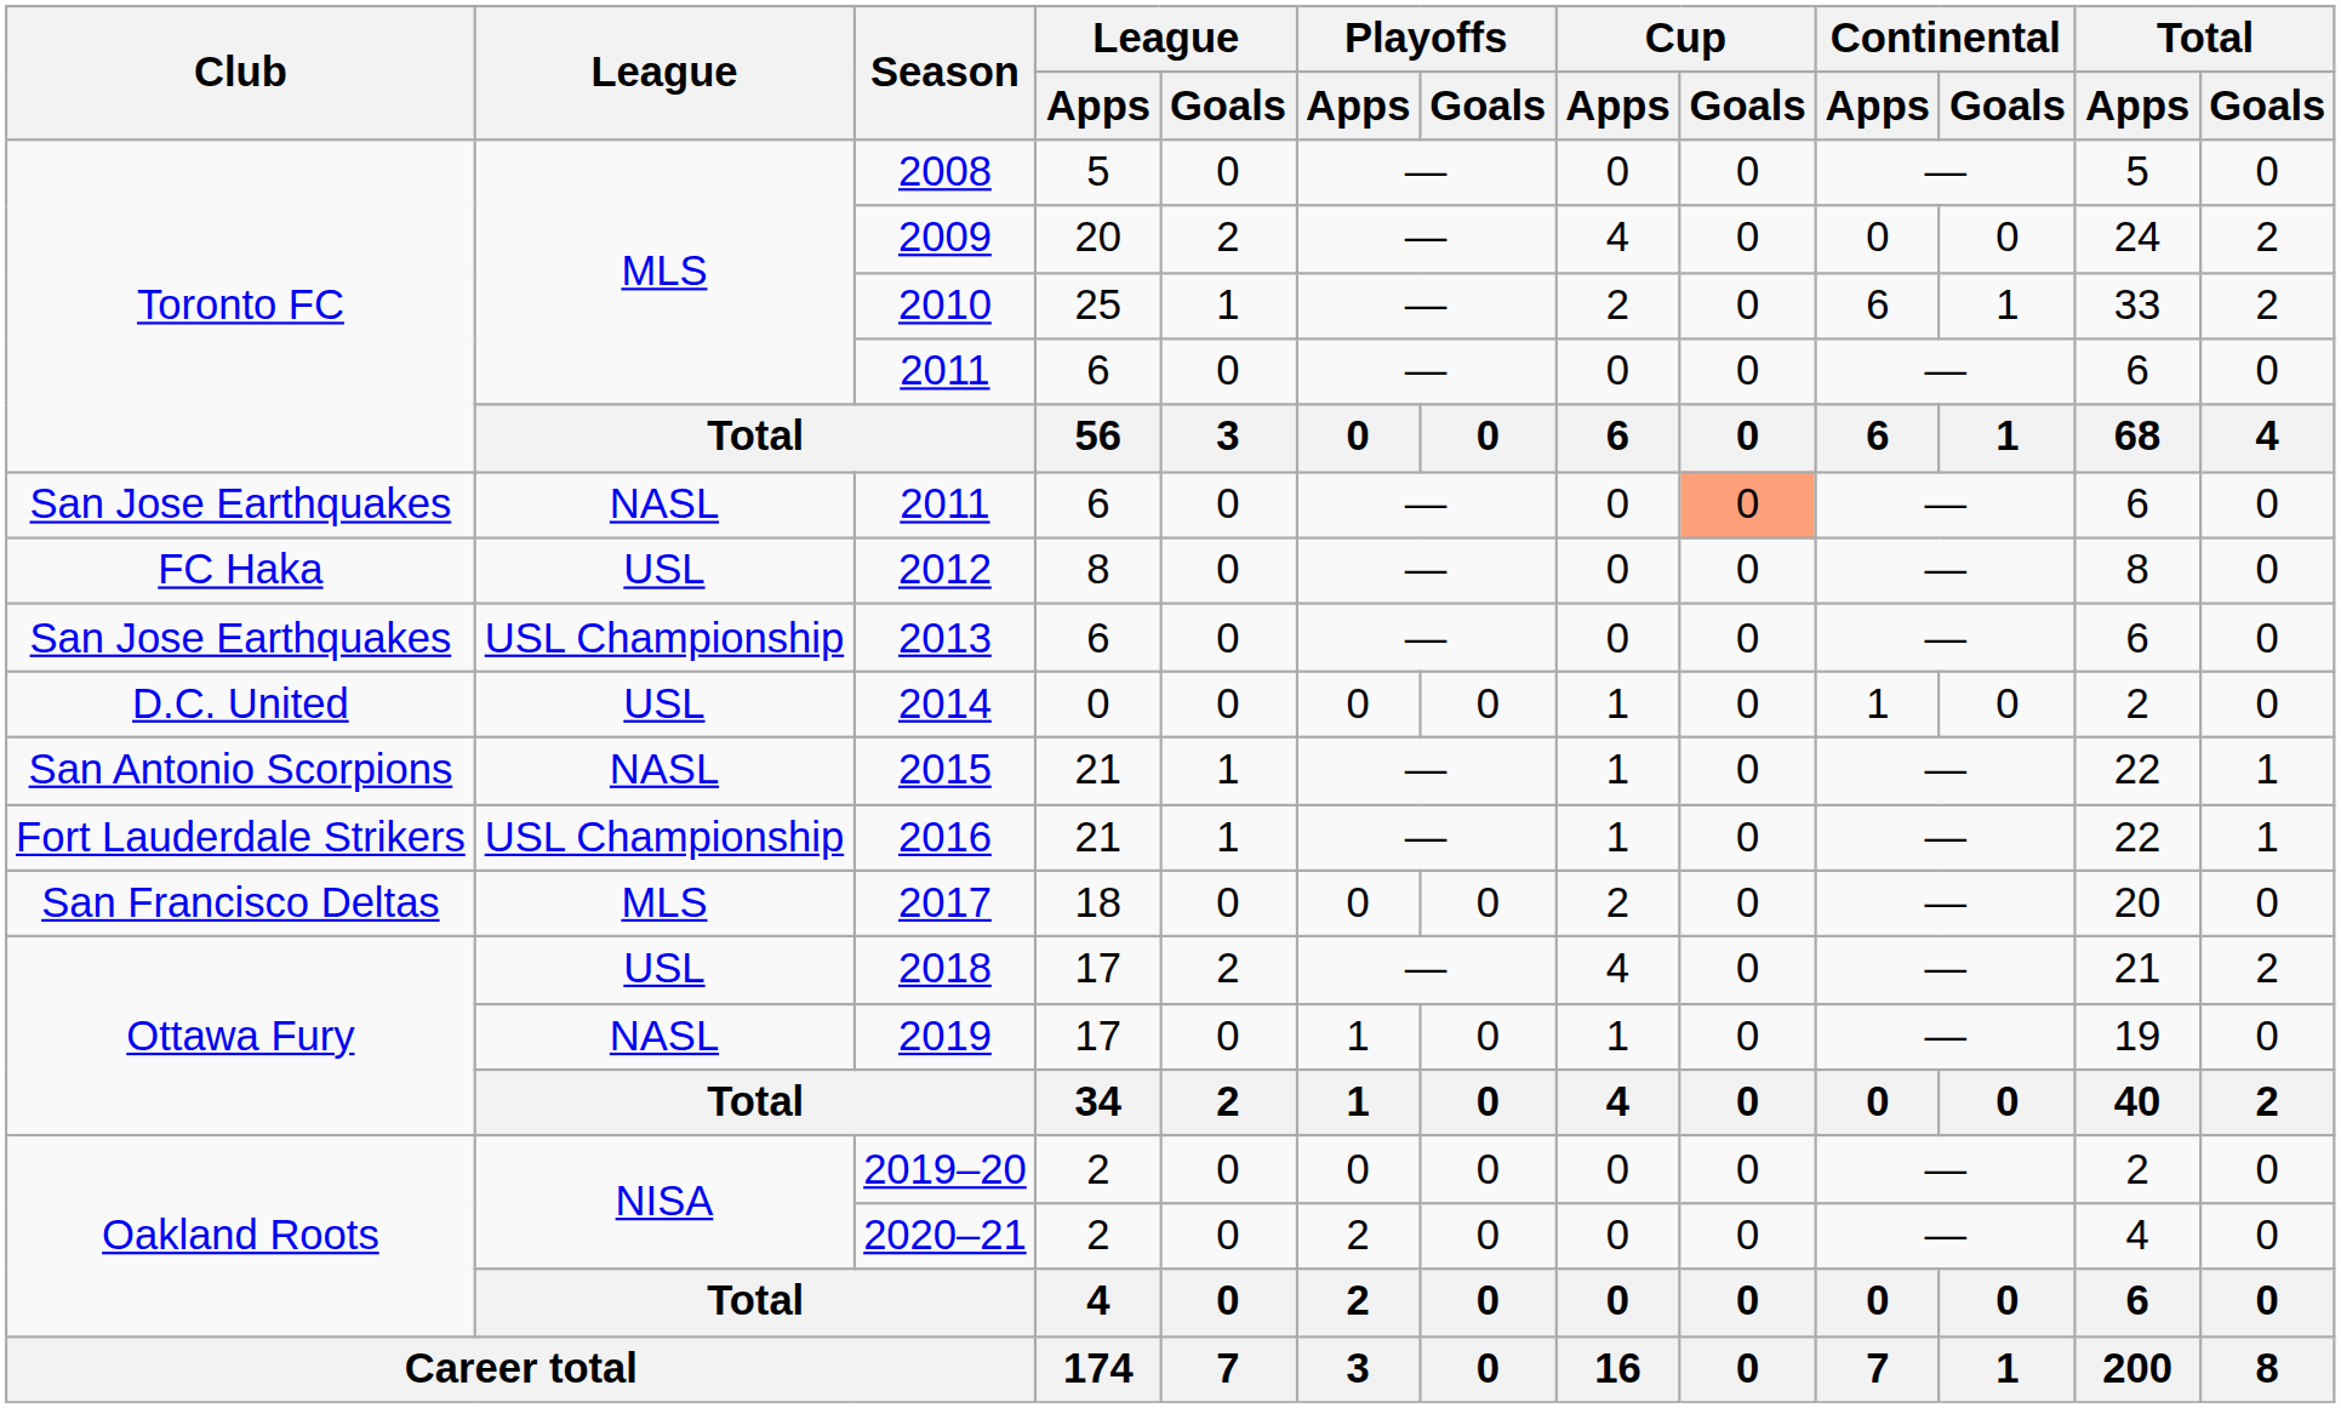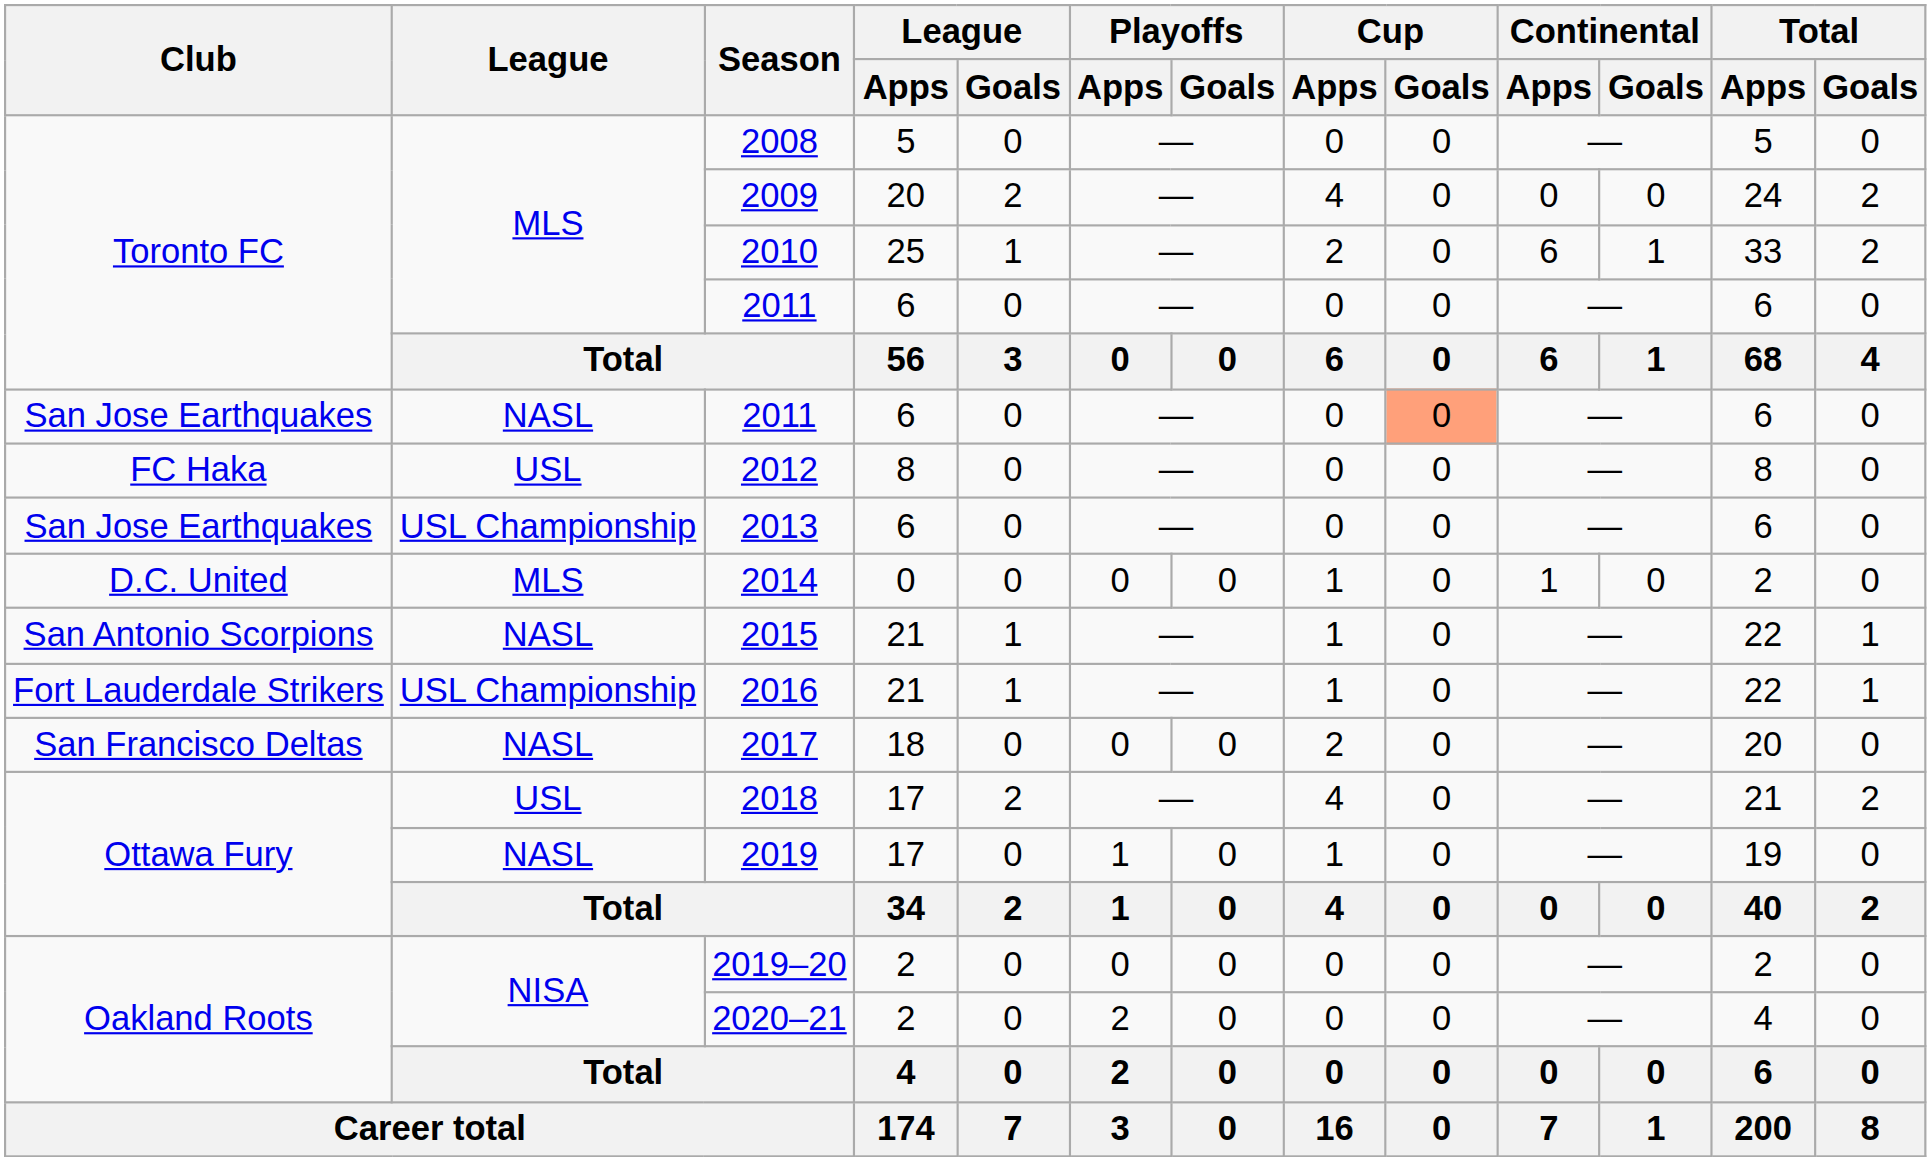2014 | League: USL -> MLS
2017 | League: MLS -> NASL
